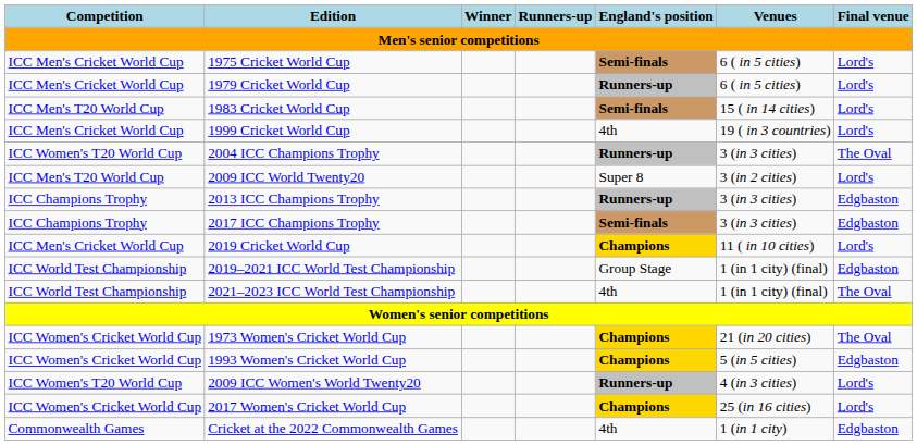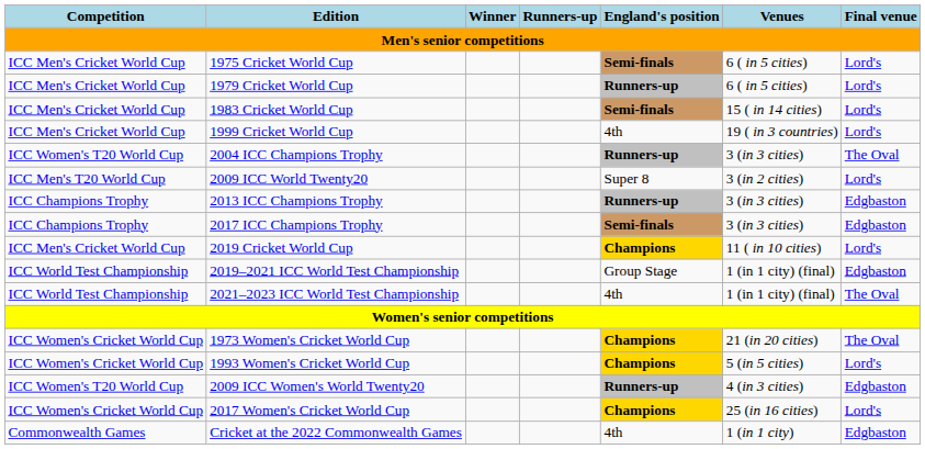1983 Cricket World Cup | Competition: ICC Men's T20 World Cup -> ICC Men's Cricket World Cup
1993 Women's Cricket World Cup | Final venue: Edgbaston -> Lord's
2009 ICC Women's World Twenty20 | Final venue: Lord's -> Edgbaston
